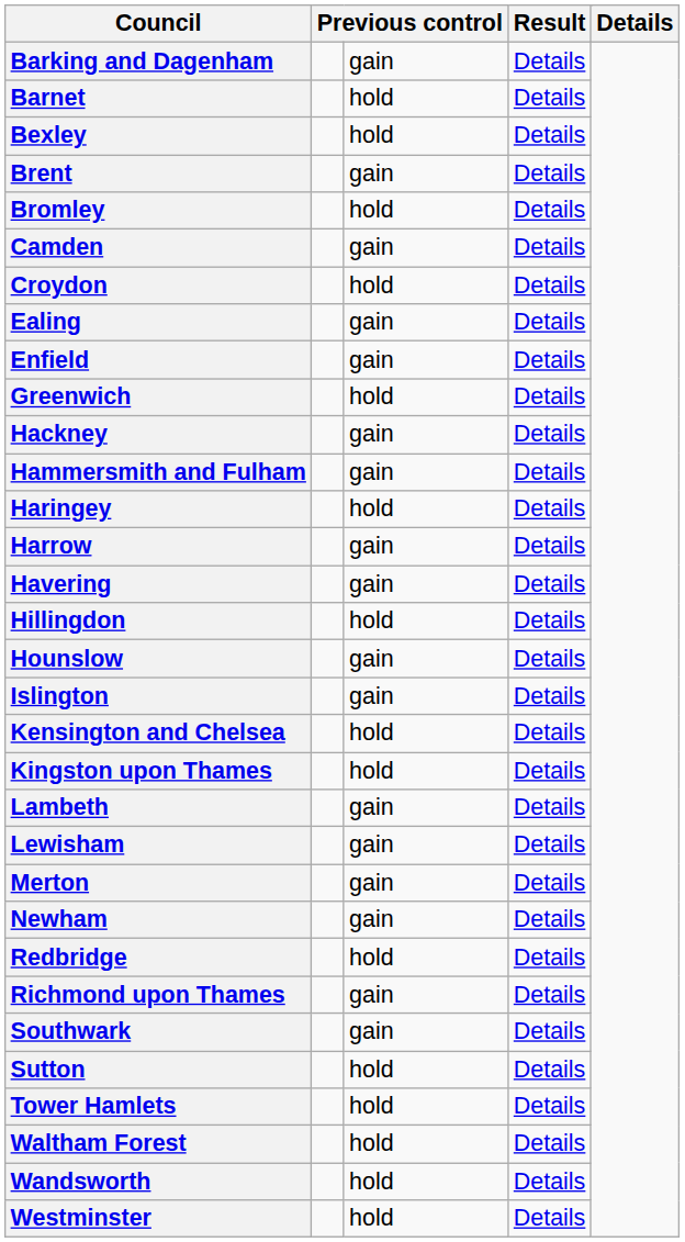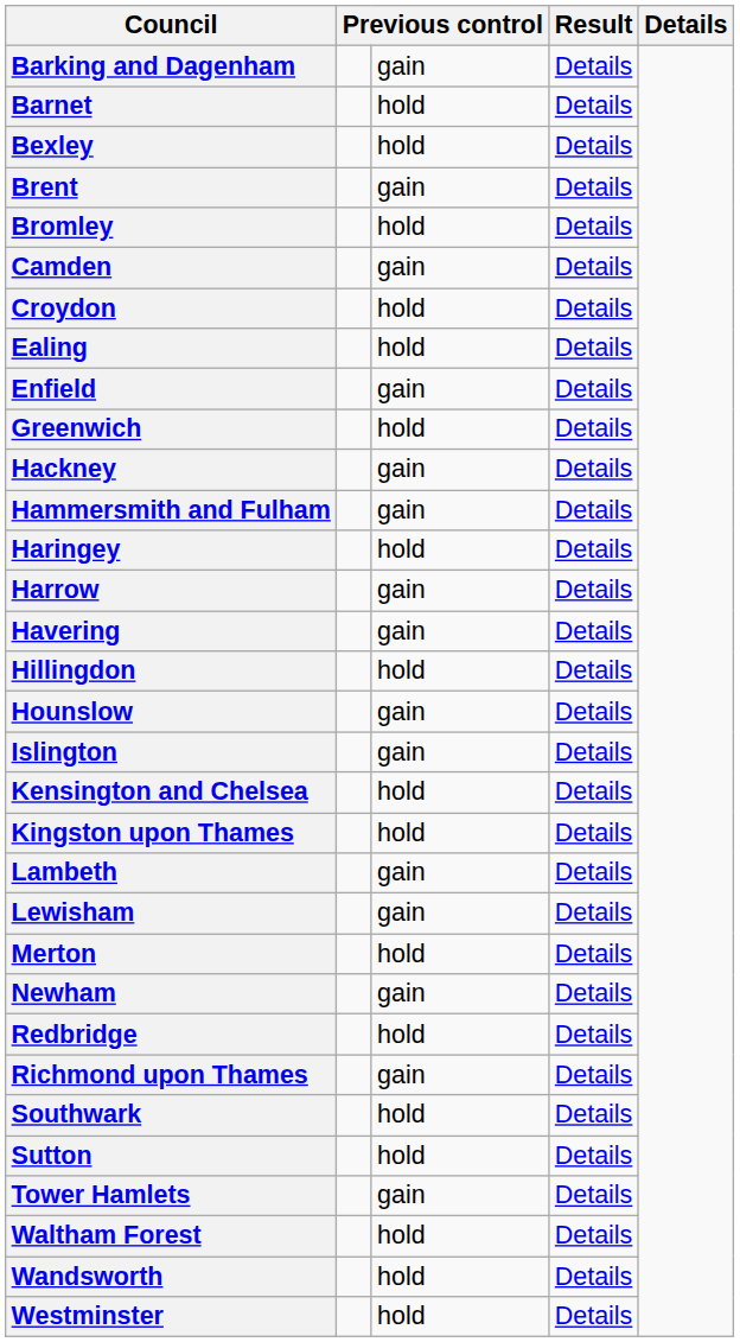Ealing | column 3: gain -> hold
Merton | column 3: gain -> hold
Southwark | column 3: gain -> hold
Tower Hamlets | column 3: hold -> gain
